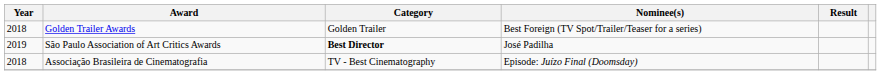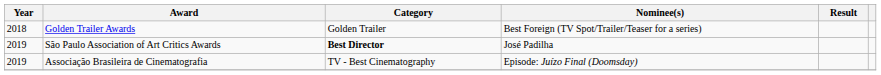Associação Brasileira de Cinematografia | Year: 2018 -> 2019
